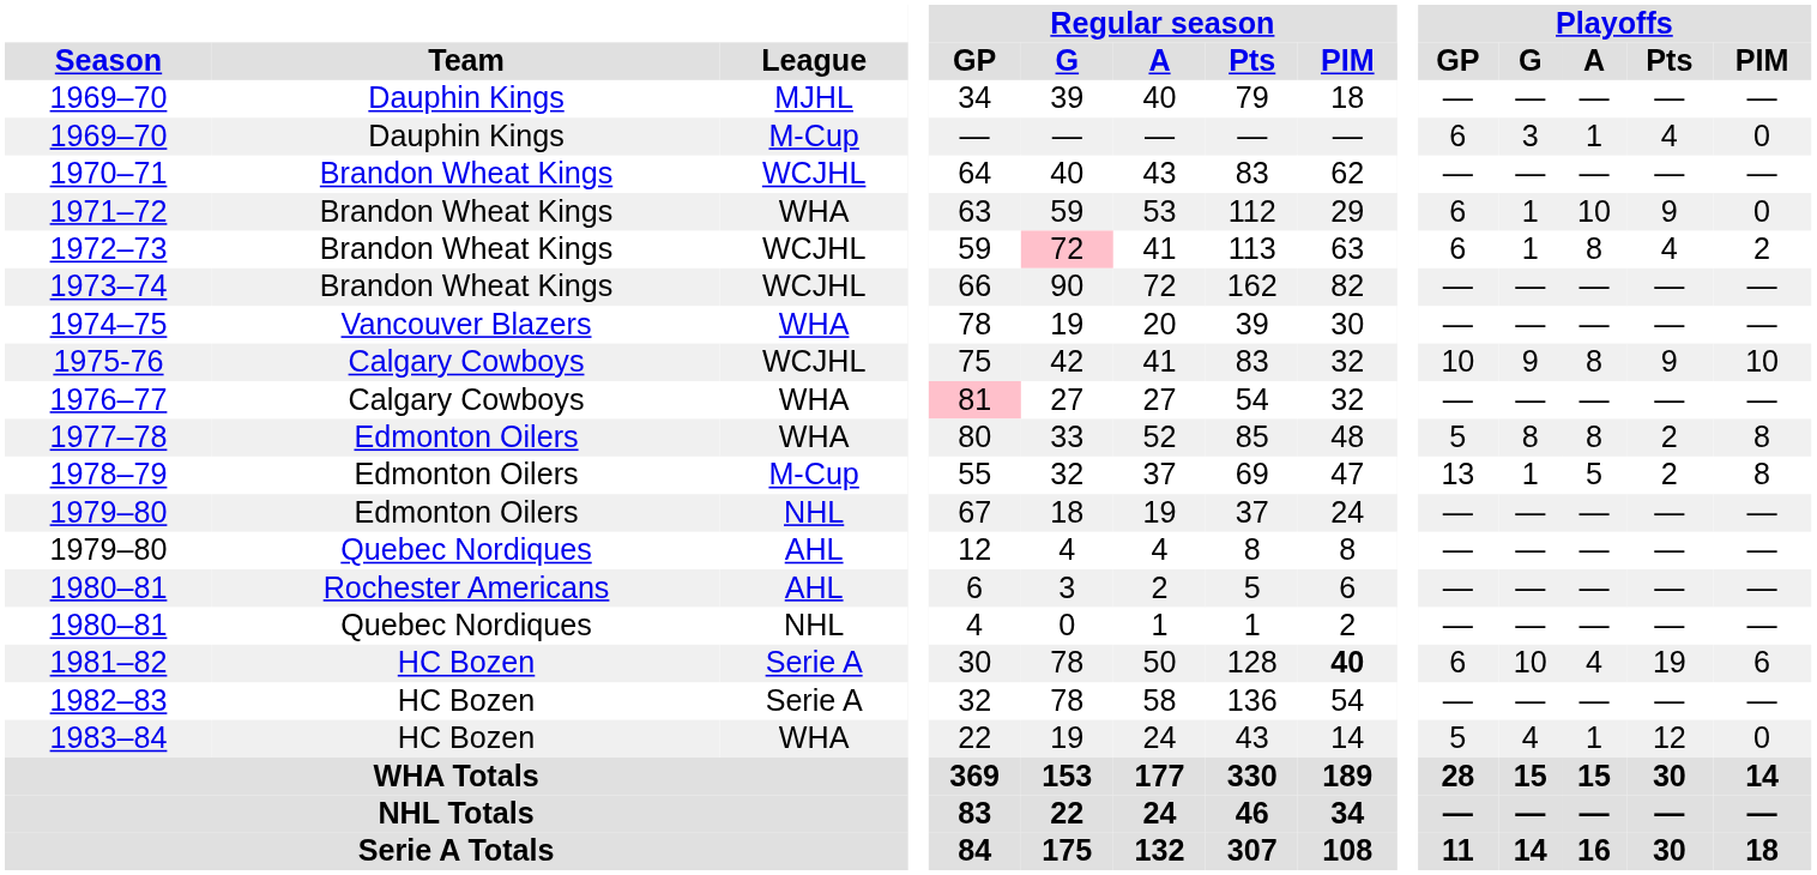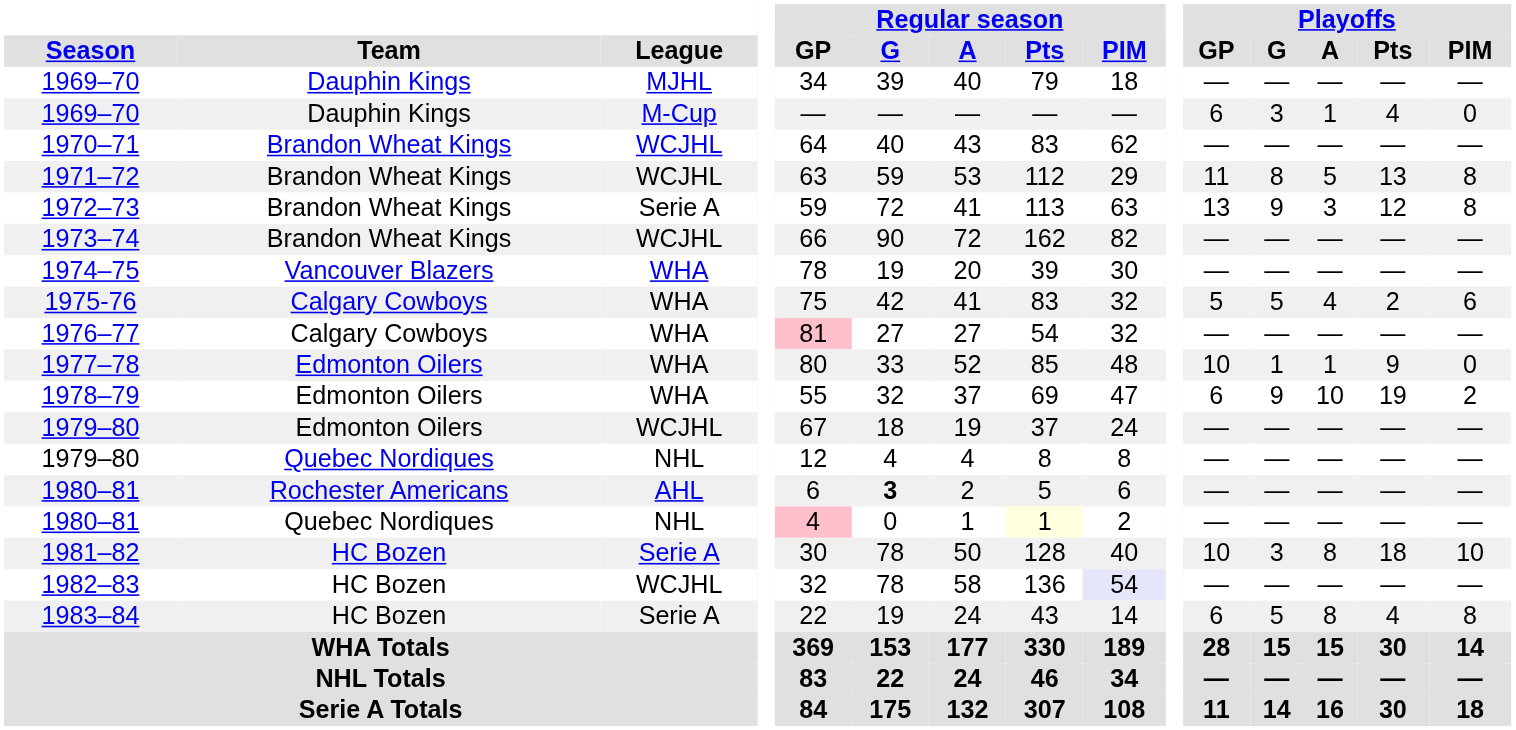1971–72 | League: WHA -> WCJHL
1971–72 | Playoffs / GP: 6 -> 11
1971–72 | Playoffs / G: 1 -> 8
1971–72 | Playoffs / A: 10 -> 5
1971–72 | Playoffs / Pts: 9 -> 13
1971–72 | Playoffs / PIM: 0 -> 8
1972–73 | League: WCJHL -> Serie A
1972–73 | Regular season / G: pink background -> no background
1972–73 | Playoffs / GP: 6 -> 13
1972–73 | Playoffs / G: 1 -> 9
1972–73 | Playoffs / A: 8 -> 3
1972–73 | Playoffs / Pts: 4 -> 12
1972–73 | Playoffs / PIM: 2 -> 8
1975-76 | League: WCJHL -> WHA
1975-76 | Playoffs / GP: 10 -> 5
1975-76 | Playoffs / G: 9 -> 5
1975-76 | Playoffs / A: 8 -> 4
1975-76 | Playoffs / Pts: 9 -> 2
1975-76 | Playoffs / PIM: 10 -> 6
1977–78 | Playoffs / GP: 5 -> 10
1977–78 | Playoffs / G: 8 -> 1
1977–78 | Playoffs / A: 8 -> 1
1977–78 | Playoffs / Pts: 2 -> 9
1977–78 | Playoffs / PIM: 8 -> 0
1978–79 | League: M-Cup -> WHA
1978–79 | Playoffs / GP: 13 -> 6
1978–79 | Playoffs / G: 1 -> 9
1978–79 | Playoffs / A: 5 -> 10
1978–79 | Playoffs / Pts: 2 -> 19
1978–79 | Playoffs / PIM: 8 -> 2
1979–80 / Edmonton Oilers | League: NHL -> WCJHL
1979–80 / Quebec Nordiques | League: AHL -> NHL
1980–81 / Rochester Americans | Regular season / G: normal -> bold
1980–81 / Quebec Nordiques | Regular season / GP: no background -> pink background
1980–81 / Quebec Nordiques | Regular season / Pts: no background -> lightyellow background
1981–82 | Regular season / PIM: bold -> normal
1981–82 | Playoffs / GP: 6 -> 10
1981–82 | Playoffs / G: 10 -> 3
1981–82 | Playoffs / A: 4 -> 8
1981–82 | Playoffs / Pts: 19 -> 18
1981–82 | Playoffs / PIM: 6 -> 10
1982–83 | League: Serie A -> WCJHL
1982–83 | Regular season / PIM: no background -> lavender background
1983–84 | League: WHA -> Serie A
1983–84 | Playoffs / GP: 5 -> 6
1983–84 | Playoffs / G: 4 -> 5
1983–84 | Playoffs / A: 1 -> 8
1983–84 | Playoffs / Pts: 12 -> 4
1983–84 | Playoffs / PIM: 0 -> 8
